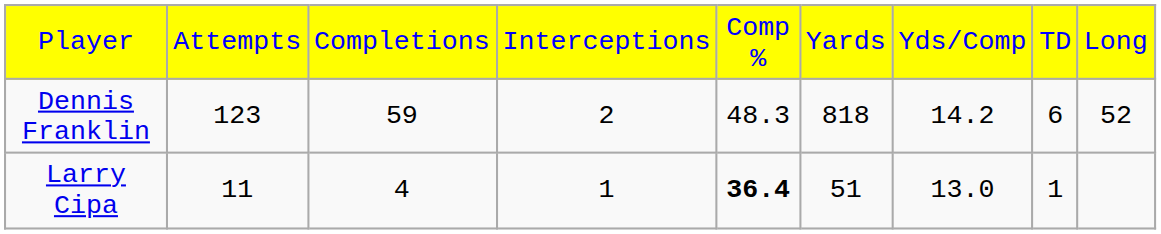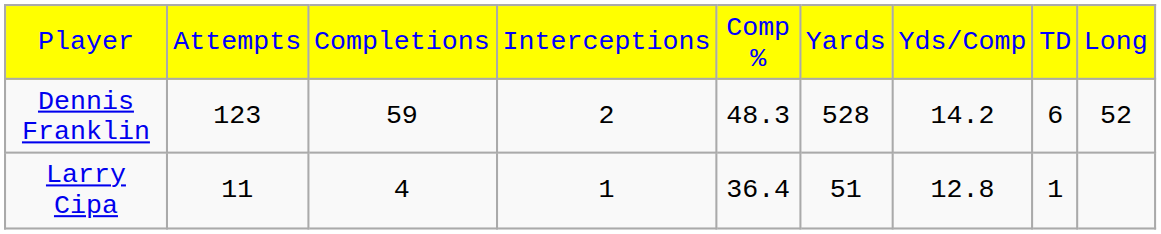Dennis Franklin | column 6: 818 -> 528
Larry Cipa | column 5: bold -> normal
Larry Cipa | column 7: 13.0 -> 12.8
